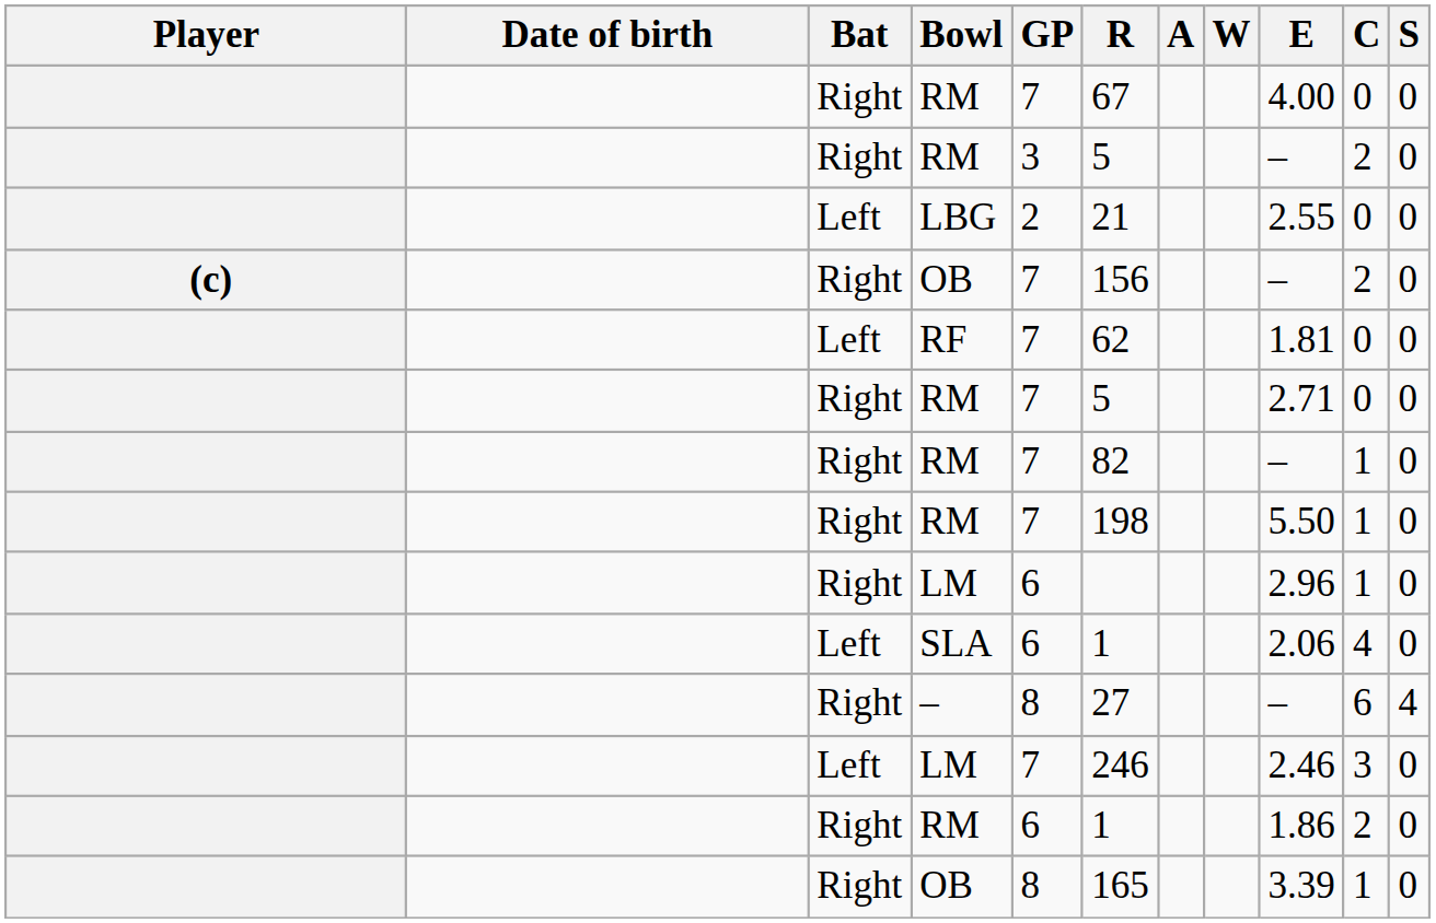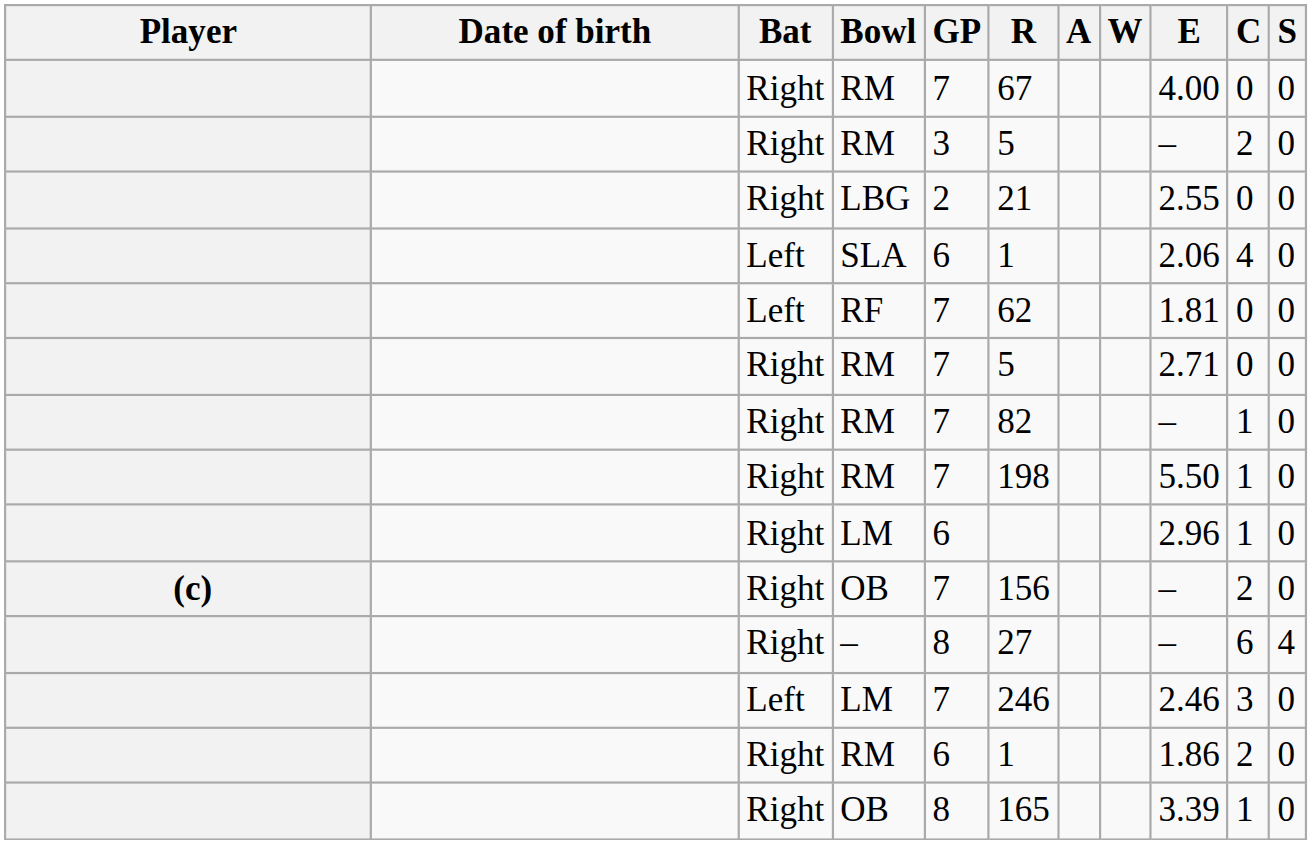LBG | Bat: Left -> Right
rows swapped: (c) / OB <-> SLA
